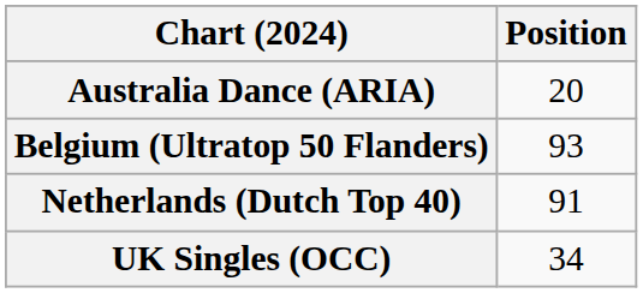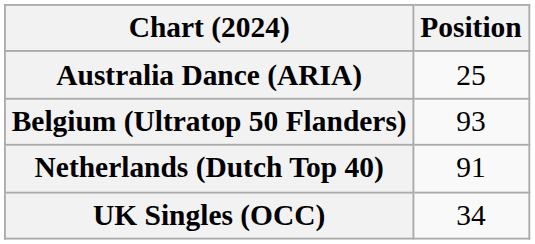Australia Dance (ARIA) | Position: 20 -> 25
